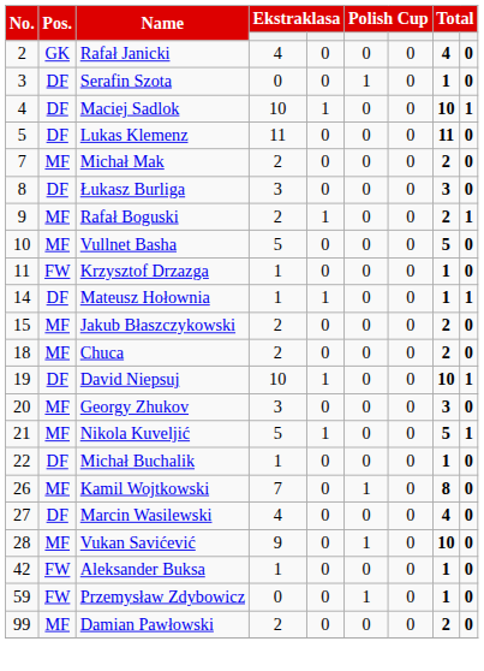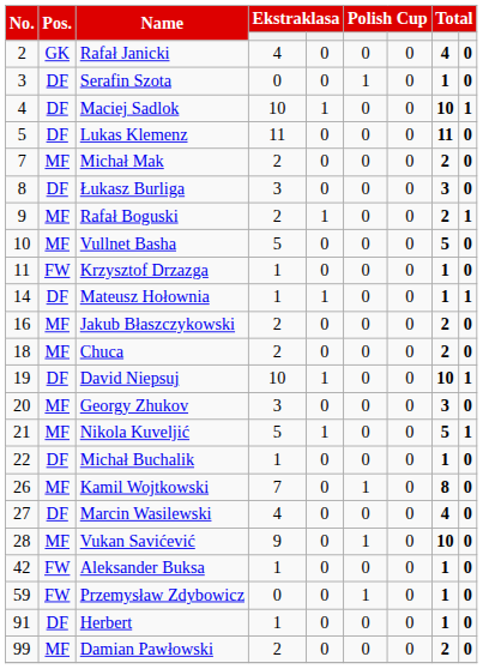Jakub Błaszczykowski | No.: 15 -> 16
+ row: 91 | DF | Herbert | 1 | 0 | 0 | 0 | 1 | 0
